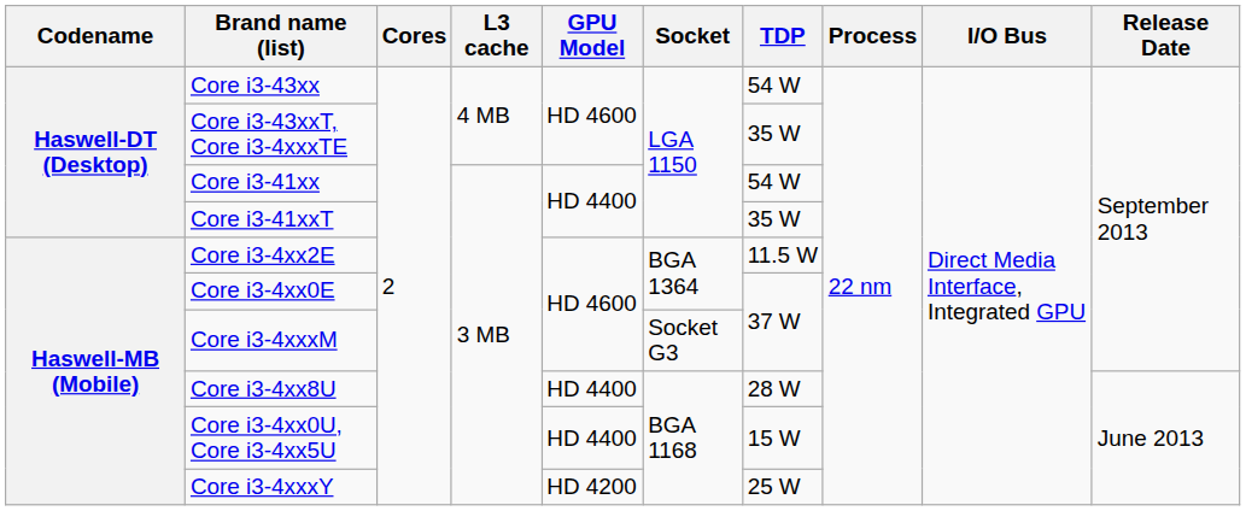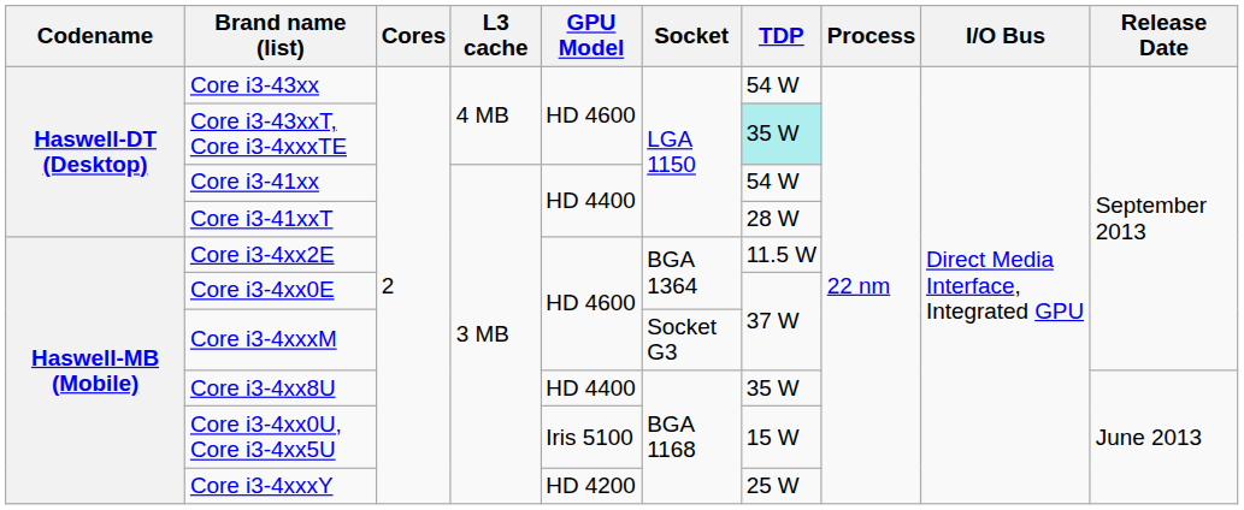Core i3-43xxT, Core i3-4xxxTE | TDP: no background -> paleturquoise background
Core i3-41xxT | TDP: 35 W -> 28 W
Core i3-4xx8U | TDP: 28 W -> 35 W
Core i3-4xx0U, Core i3-4xx5U | GPU Model: HD 4400 -> Iris 5100
